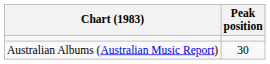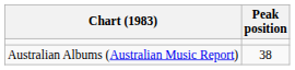Australian Albums (Australian Music Report) | Peak position: 30 -> 38
